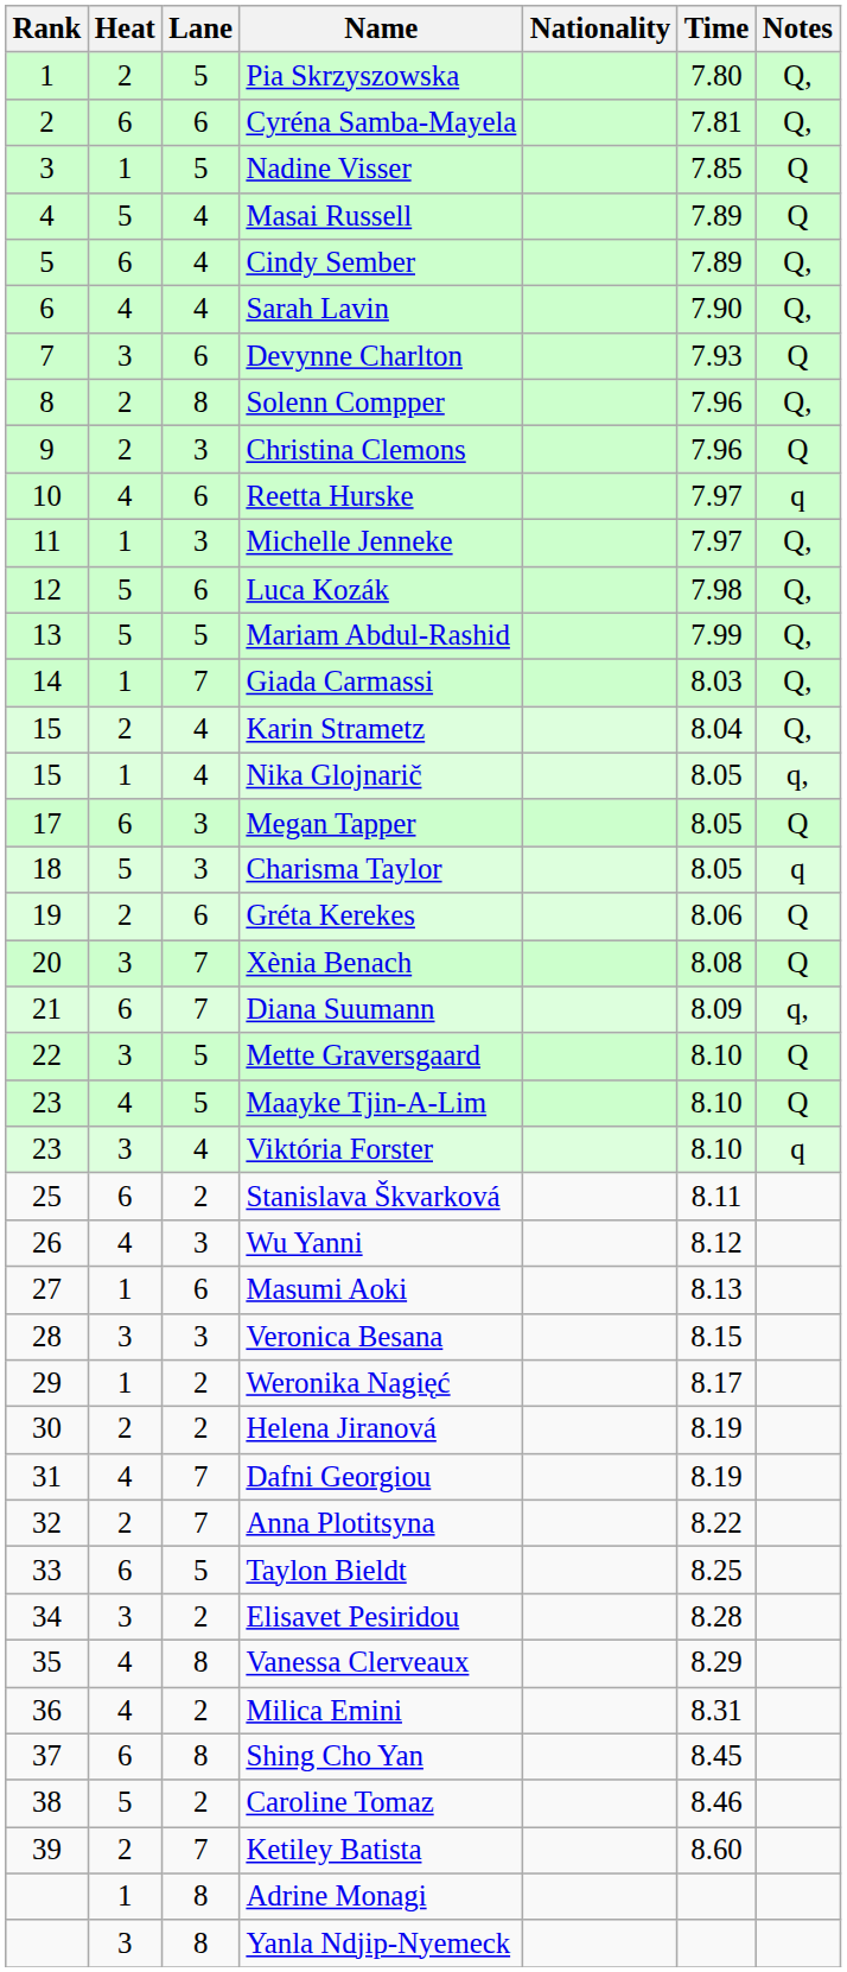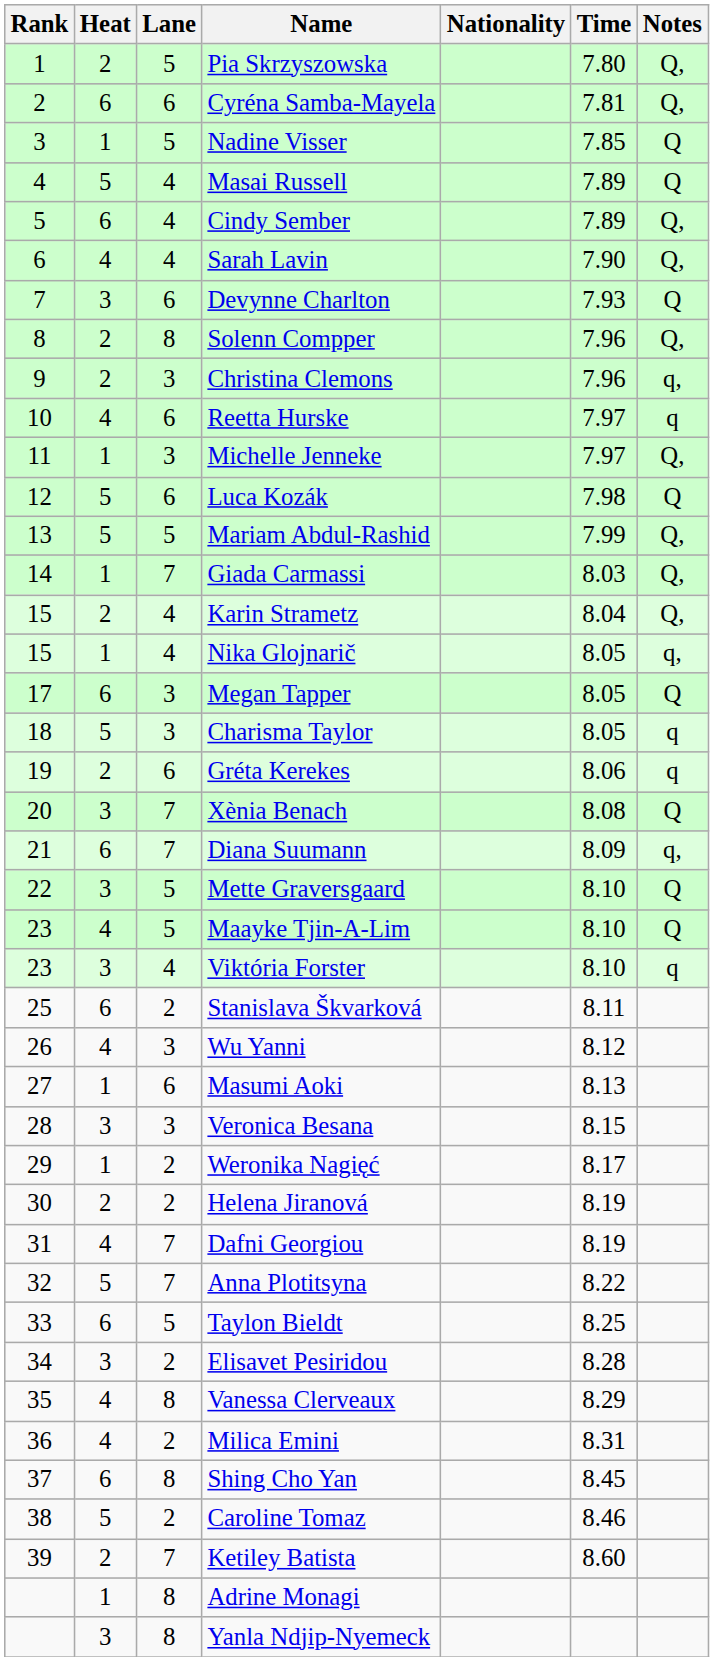Christina Clemons | Notes: Q -> q,
Luca Kozák | Notes: Q, -> Q
Gréta Kerekes | Notes: Q -> q
Anna Plotitsyna | Heat: 2 -> 5
